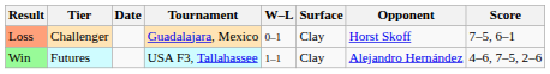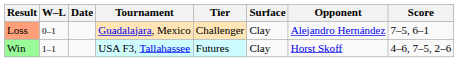columns swapped: W–L <-> Tier
Loss | Opponent: Horst Skoff -> Alejandro Hernández
Win | Opponent: Alejandro Hernández -> Horst Skoff
